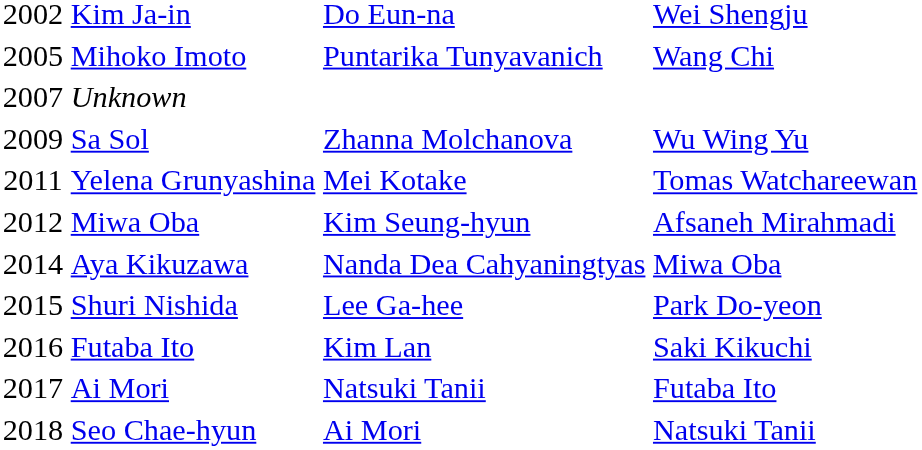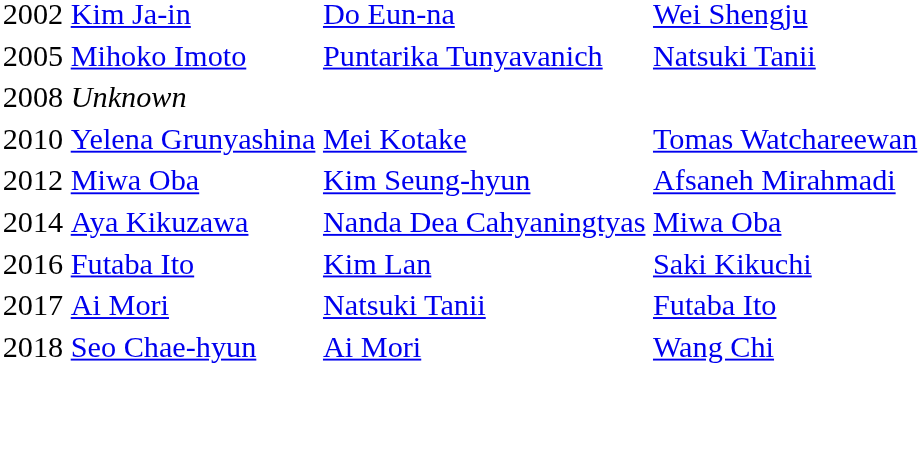Mihoko Imoto | column 4: Wang Chi -> Natsuki Tanii
Unknown | column 1: 2007 -> 2008
- row: 2009 | Sa Sol | Zhanna Molchanova | Wu Wing Yu
Yelena Grunyashina | column 1: 2011 -> 2010
- row: 2015 | Shuri Nishida | Lee Ga-hee | Park Do-yeon
Seo Chae-hyun | column 4: Natsuki Tanii -> Wang Chi
